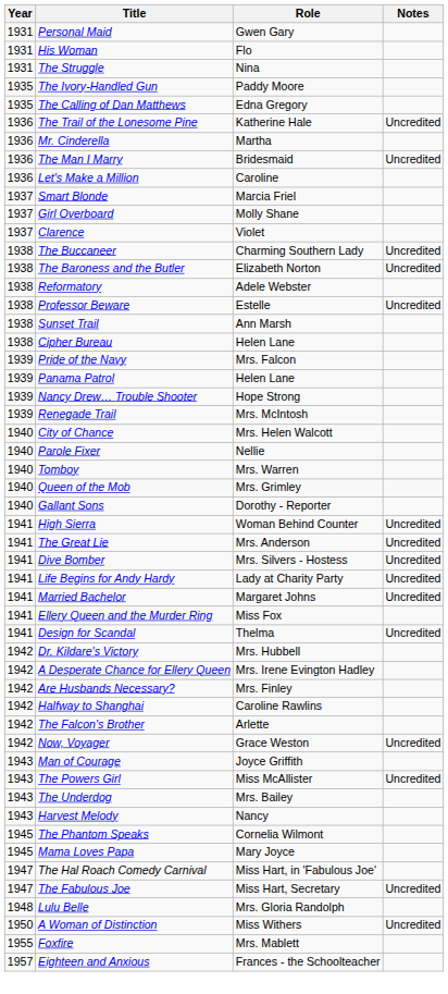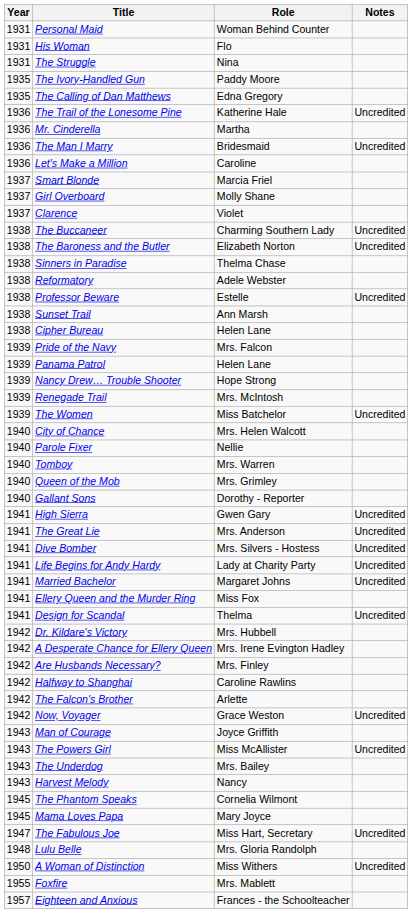Personal Maid | Role: Gwen Gary -> Woman Behind Counter
+ row: 1938 | Sinners in Paradise | Thelma Chase
+ row: 1939 | The Women | Miss Batchelor | Uncredited
High Sierra | Role: Woman Behind Counter -> Gwen Gary
- row: 1947 | The Hal Roach Comedy Carnival | Miss Hart, in 'Fabulous Joe'
